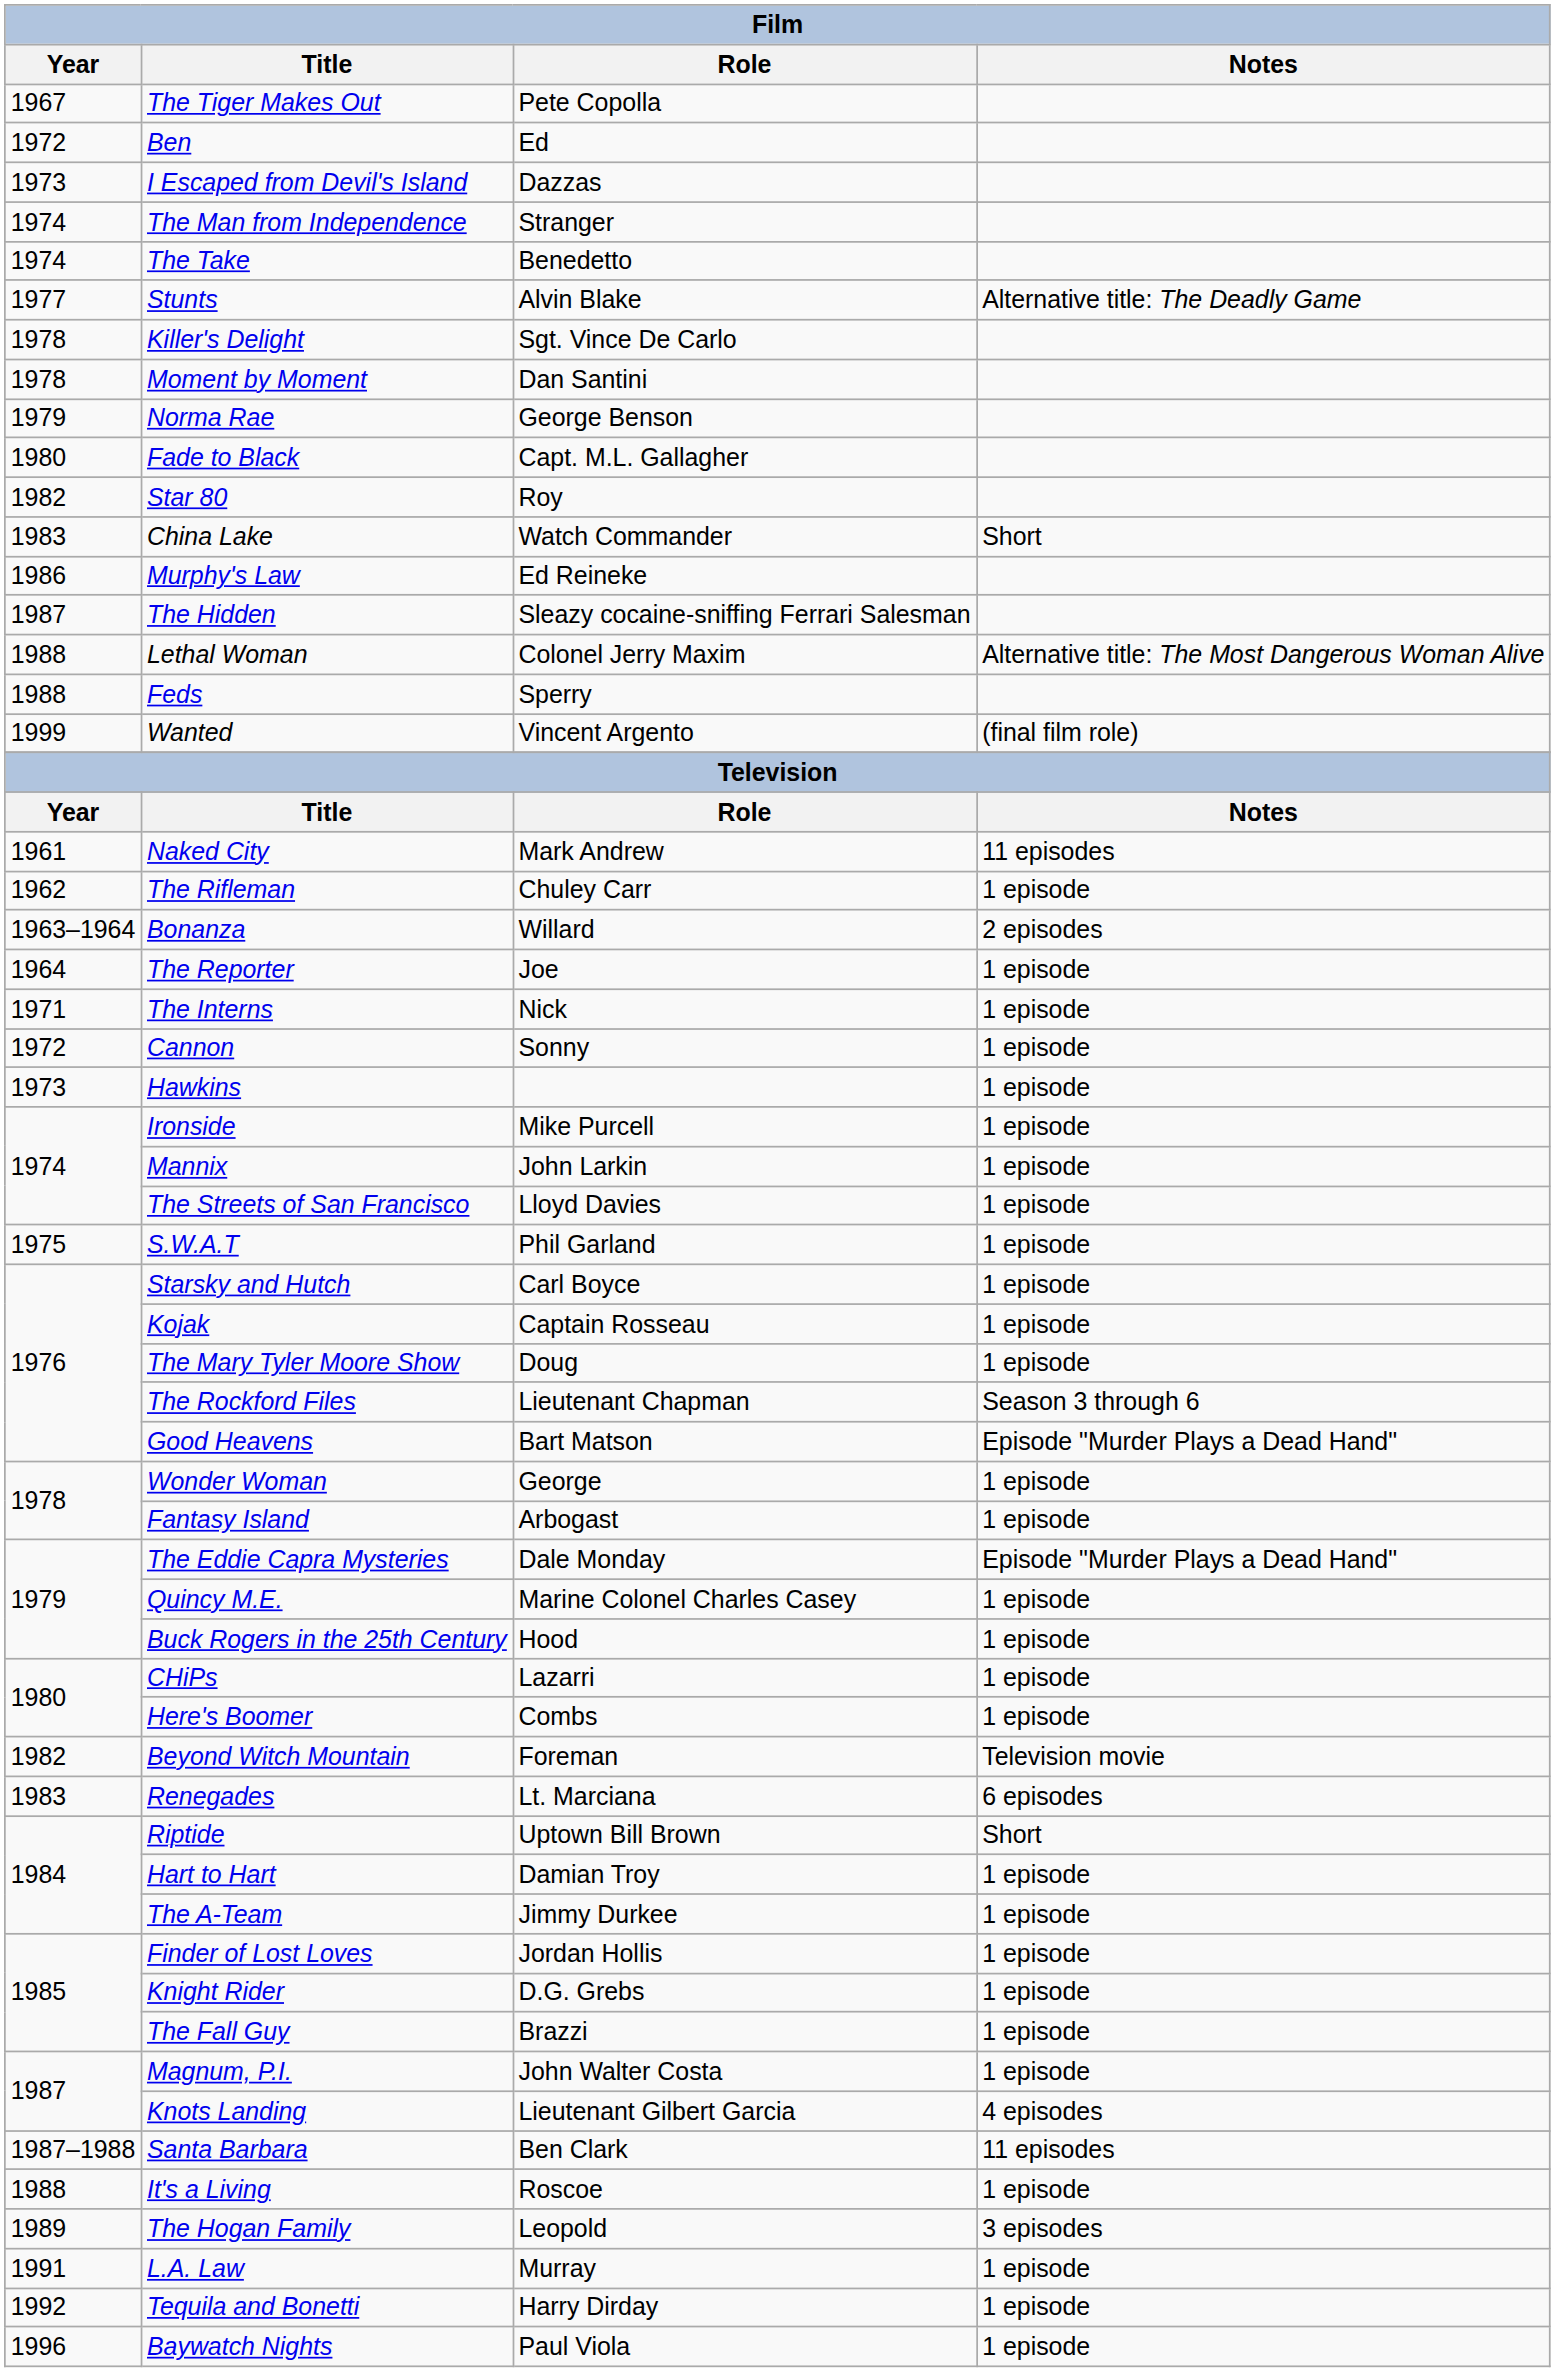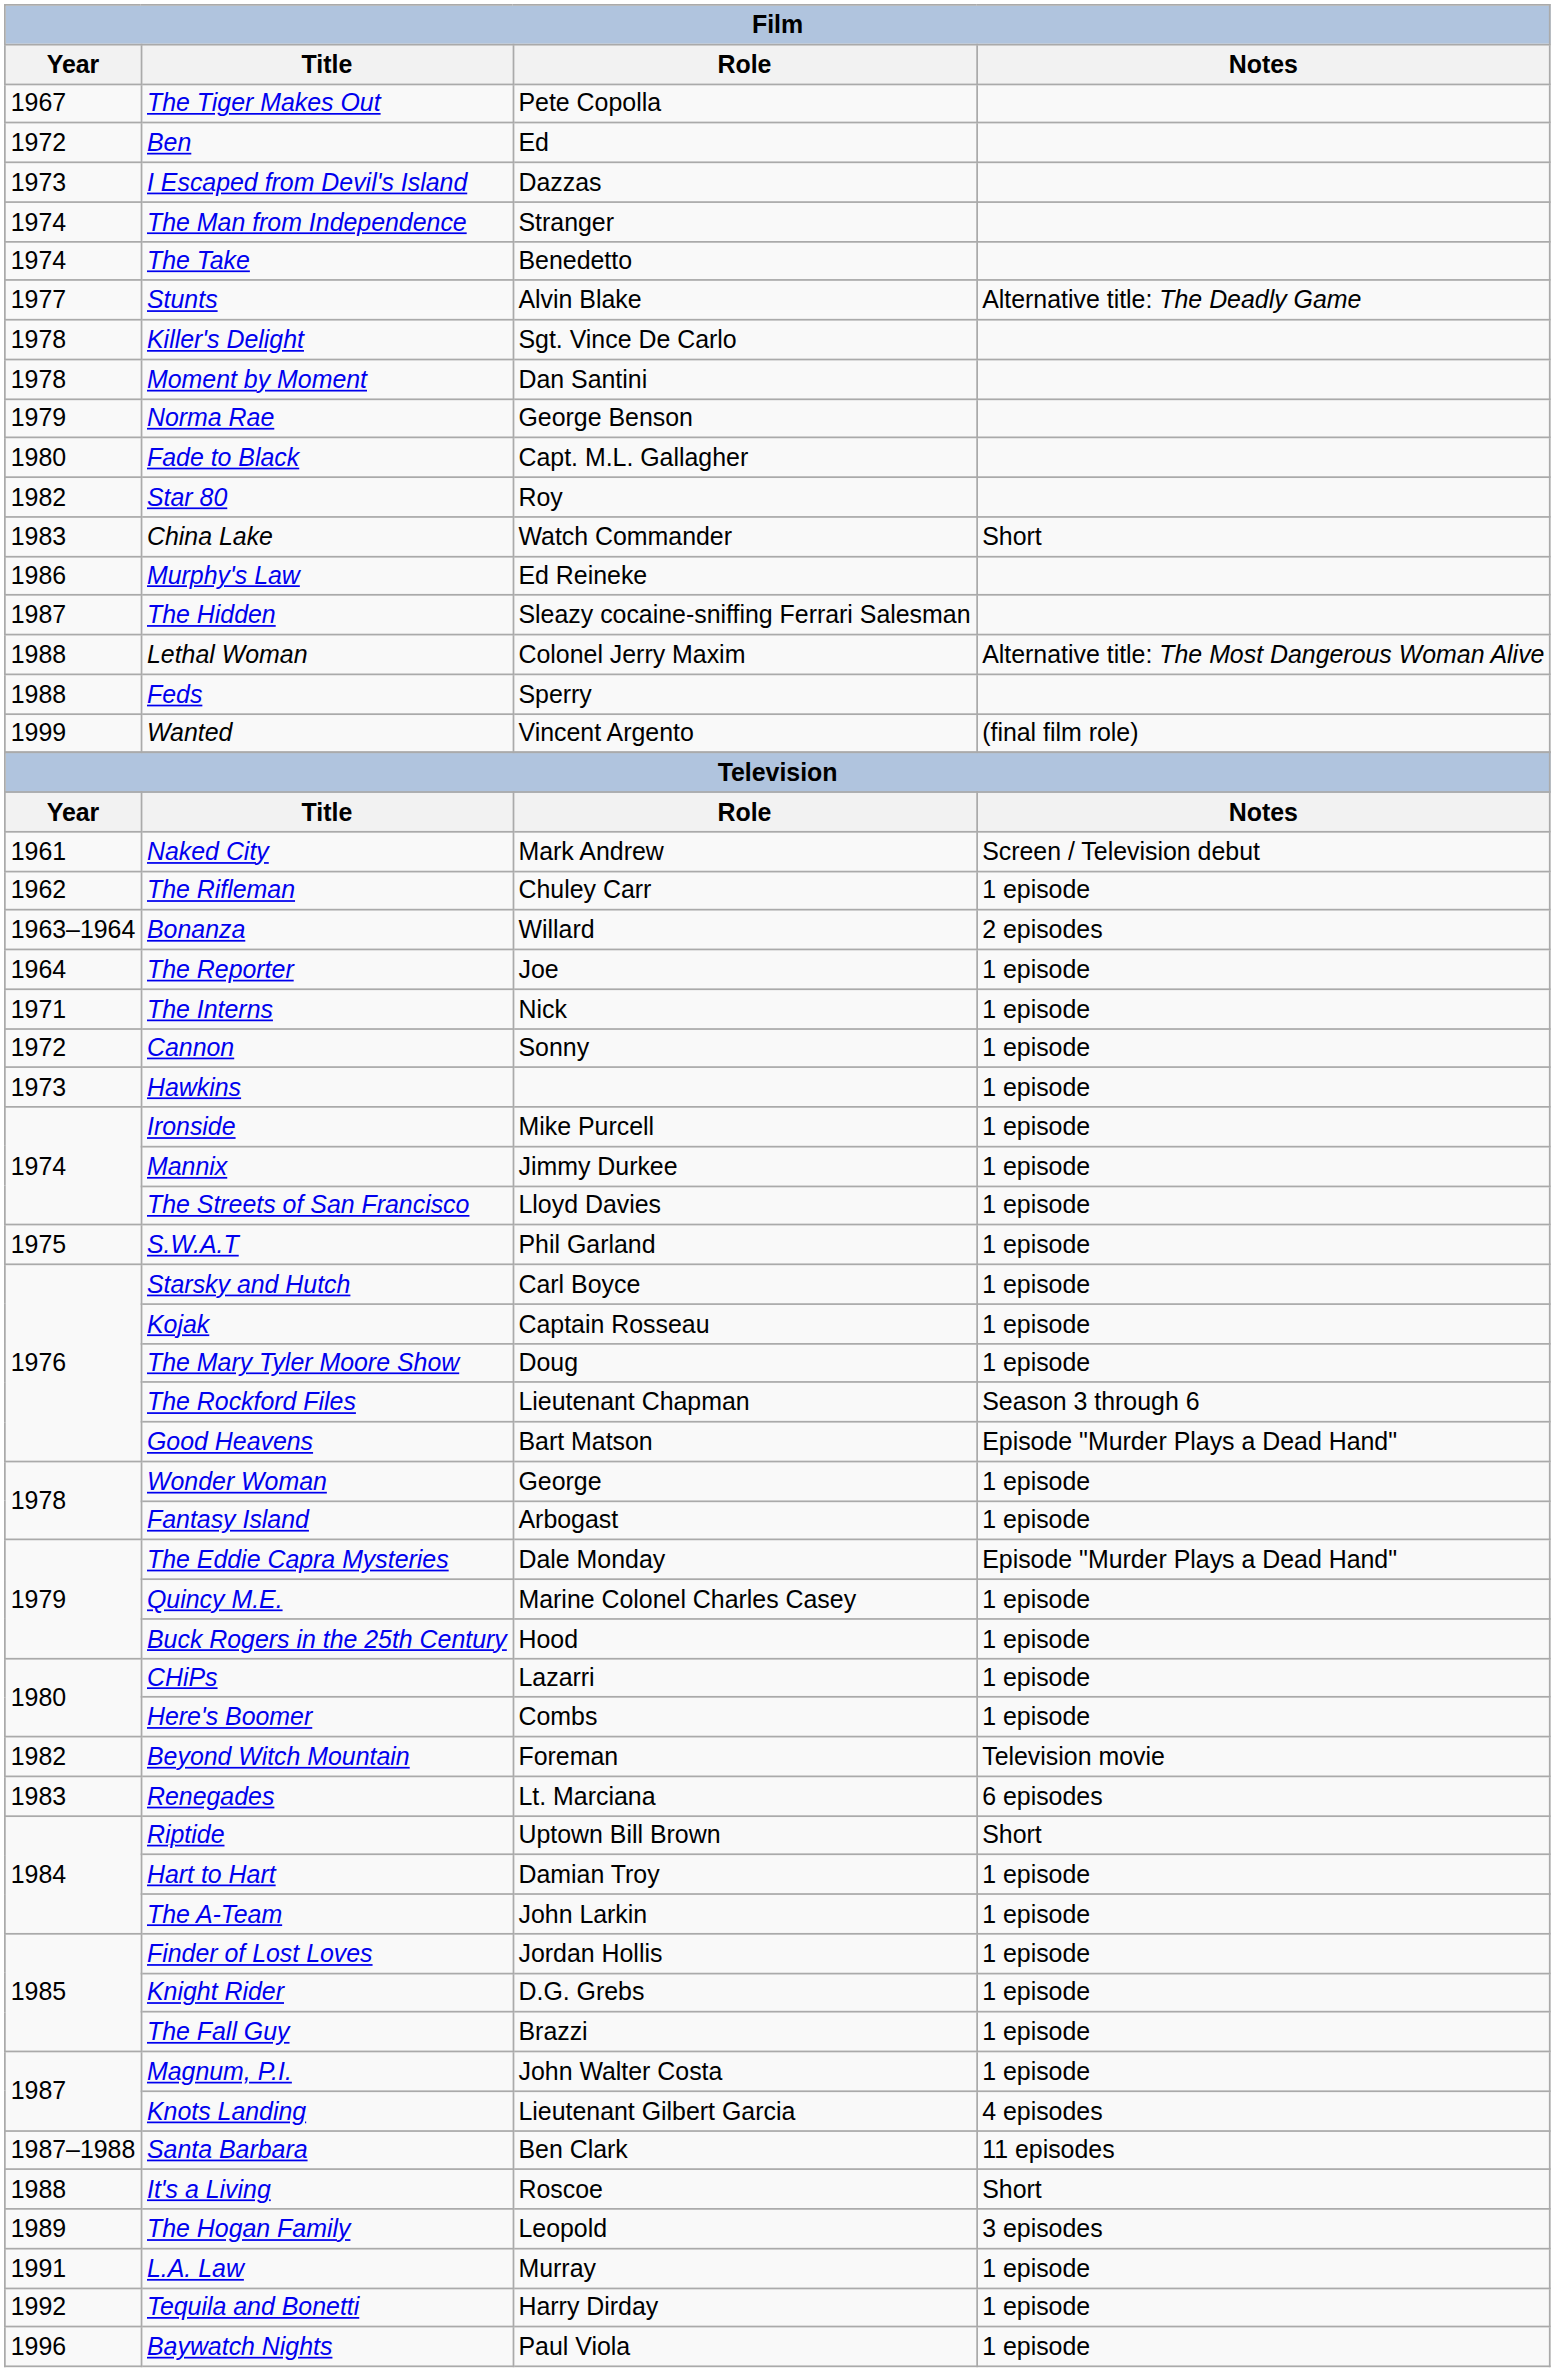Naked City | Notes: 11 episodes -> Screen / Television debut
Mannix | Role: John Larkin -> Jimmy Durkee
The A-Team | Role: Jimmy Durkee -> John Larkin
It's a Living | Notes: 1 episode -> Short
